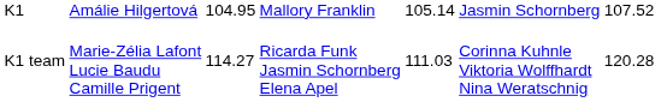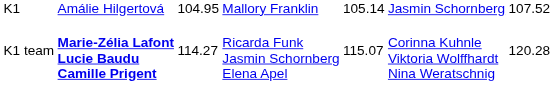K1 team | column 2: normal -> bold
K1 team | column 5: 111.03 -> 115.07
